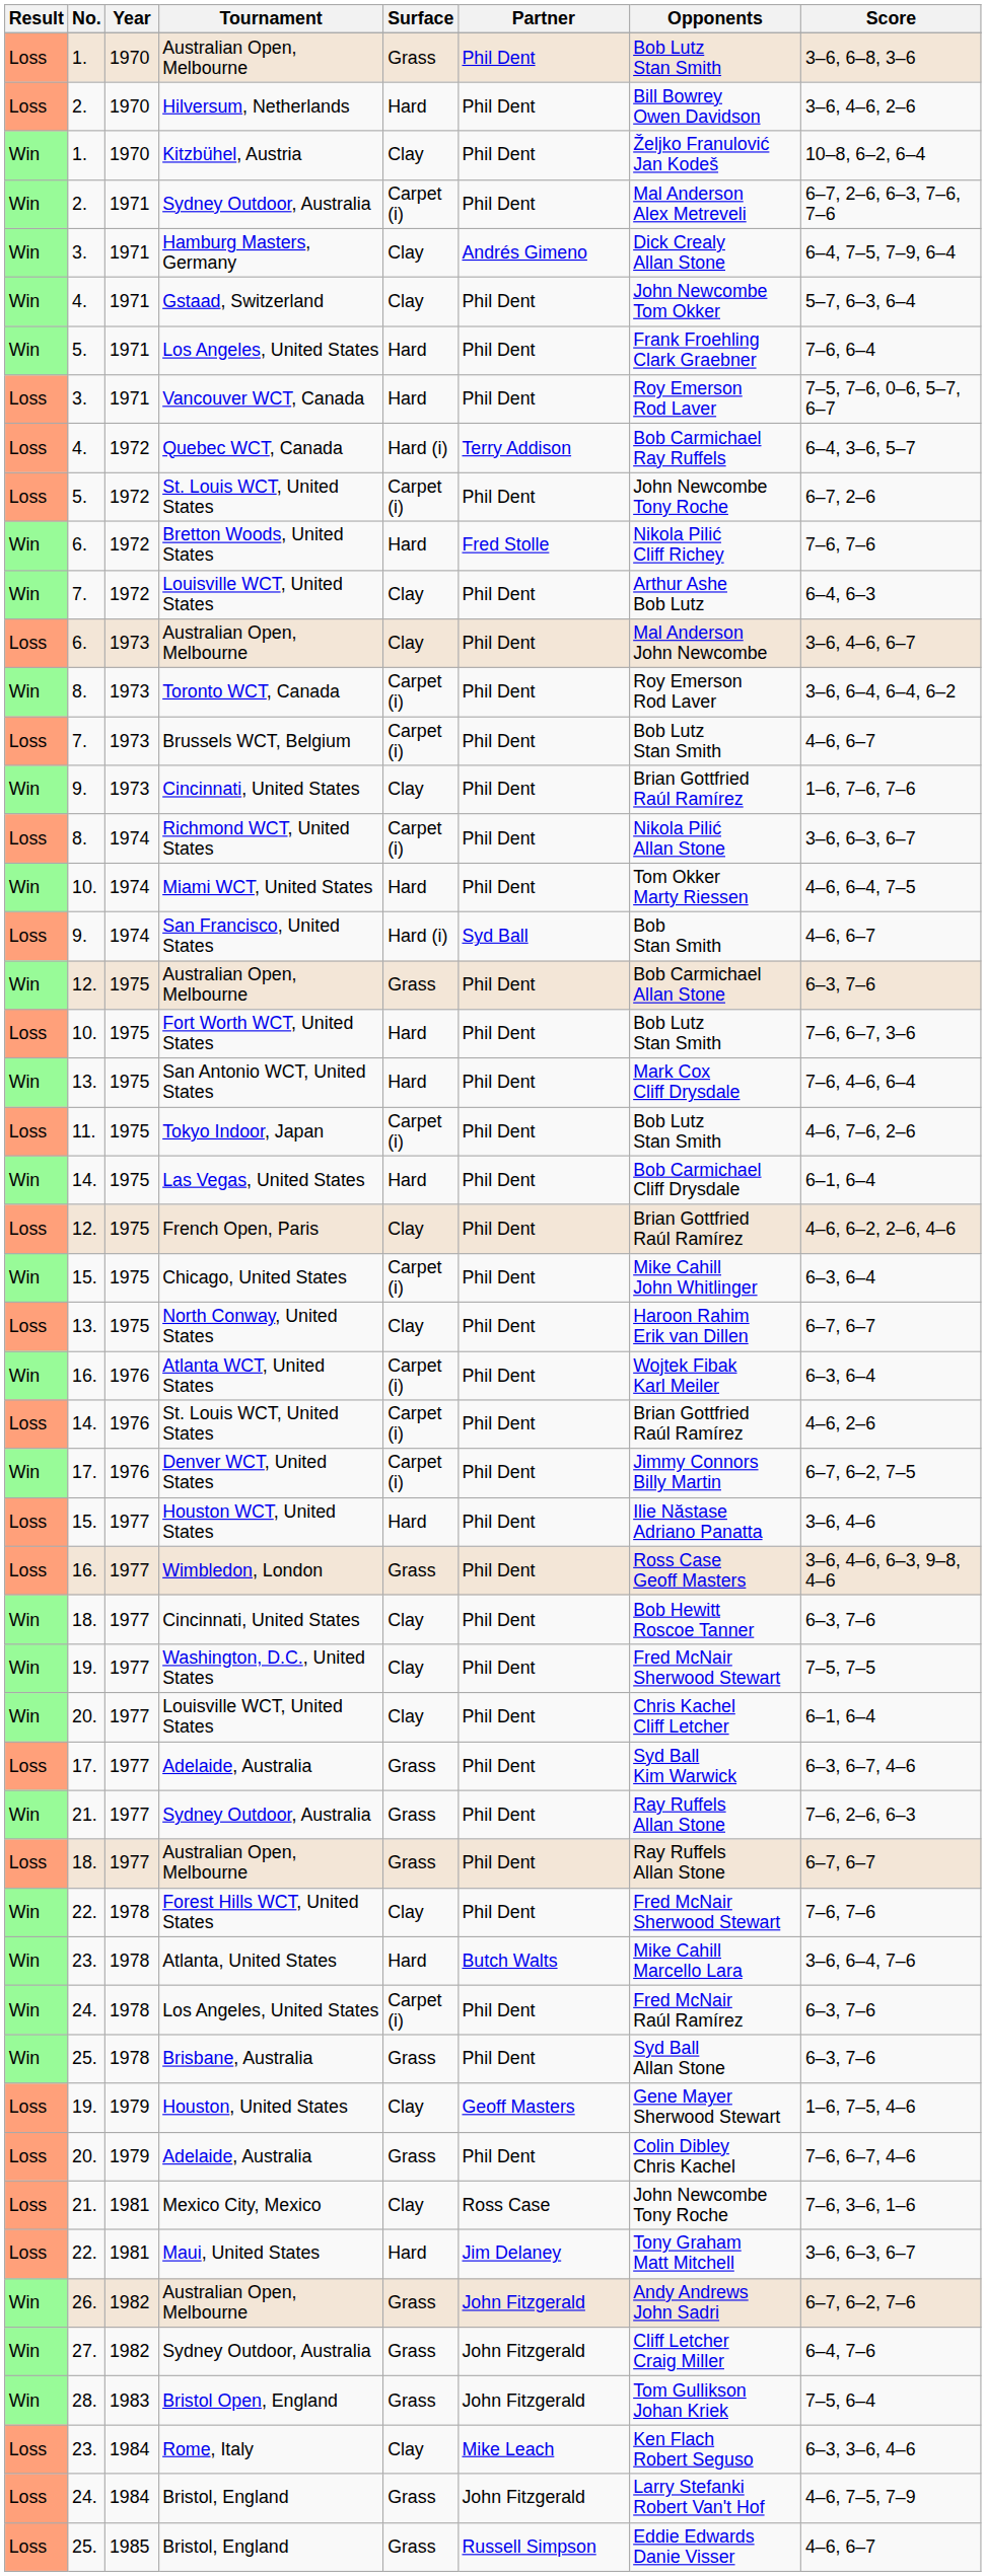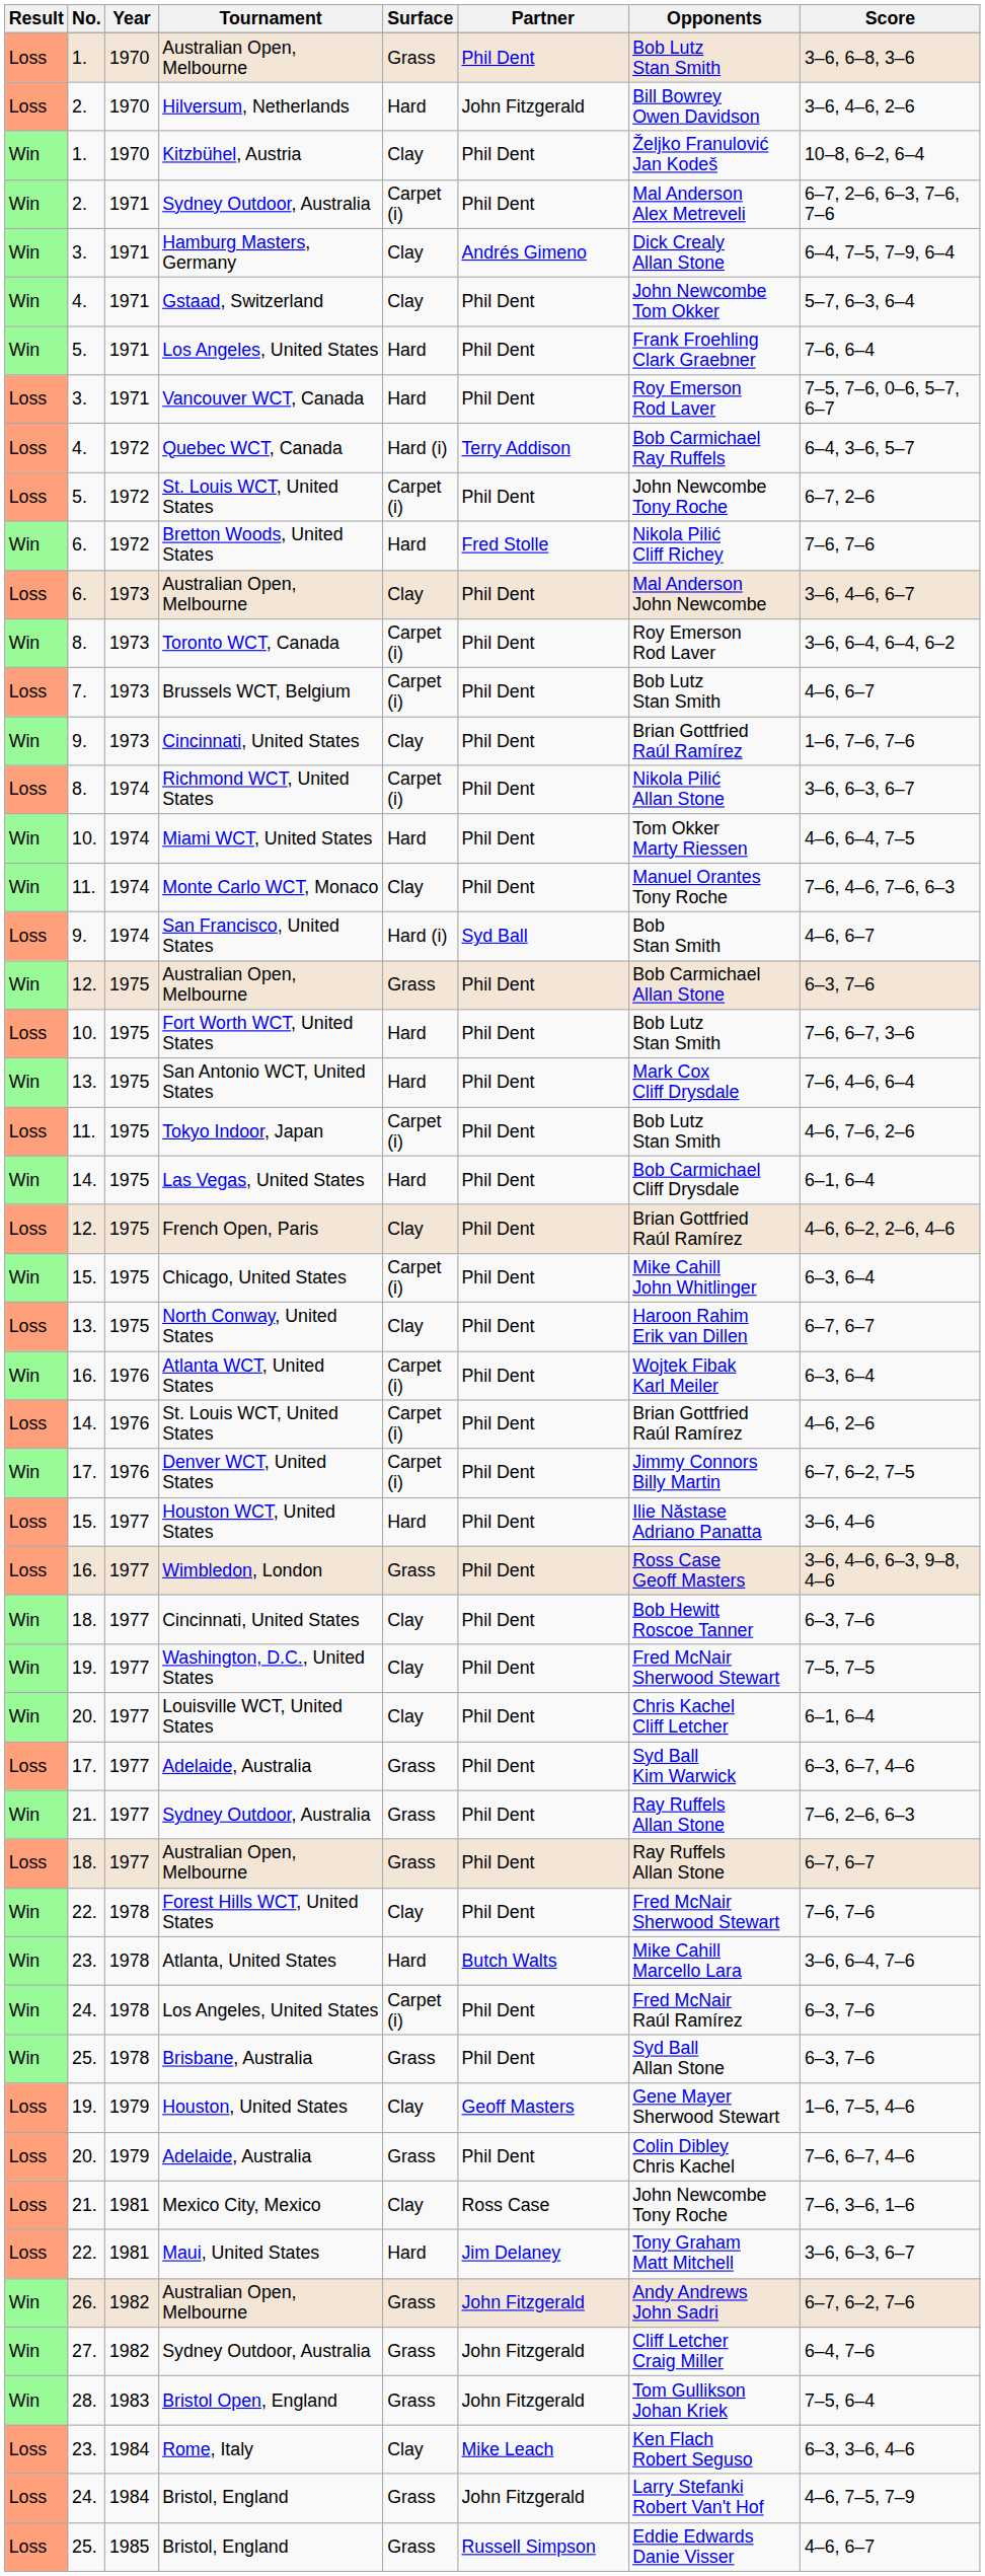Hilversum, Netherlands | Partner: Phil Dent -> John Fitzgerald
- row: Win | 7. | 1972 | Louisville WCT, United States | Clay | Phil Dent | Arthur Ashe Bob Lutz | 6–4, 6–3
+ row: Win | 11. | 1974 | Monte Carlo WCT, Monaco | Clay | Phil Dent | Manuel Orantes Tony Roche | 7–6, 4–6, 7–6, 6–3
